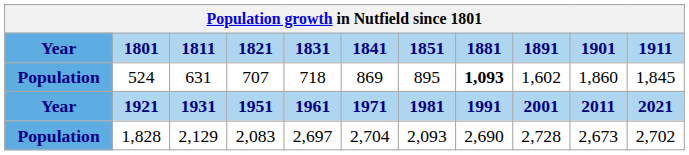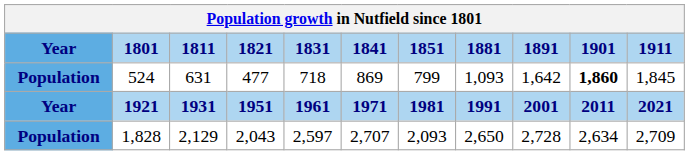524 | 1821: 707 -> 477
524 | 1851: 895 -> 799
524 | 1881: bold -> normal
524 | 1891: 1,602 -> 1,642
524 | 1901: normal -> bold
1,828 | 1821: 2,083 -> 2,043
1,828 | 1831: 2,697 -> 2,597
1,828 | 1841: 2,704 -> 2,707
1,828 | 1881: 2,690 -> 2,650
1,828 | 1901: 2,673 -> 2,634
1,828 | 1911: 2,702 -> 2,709
